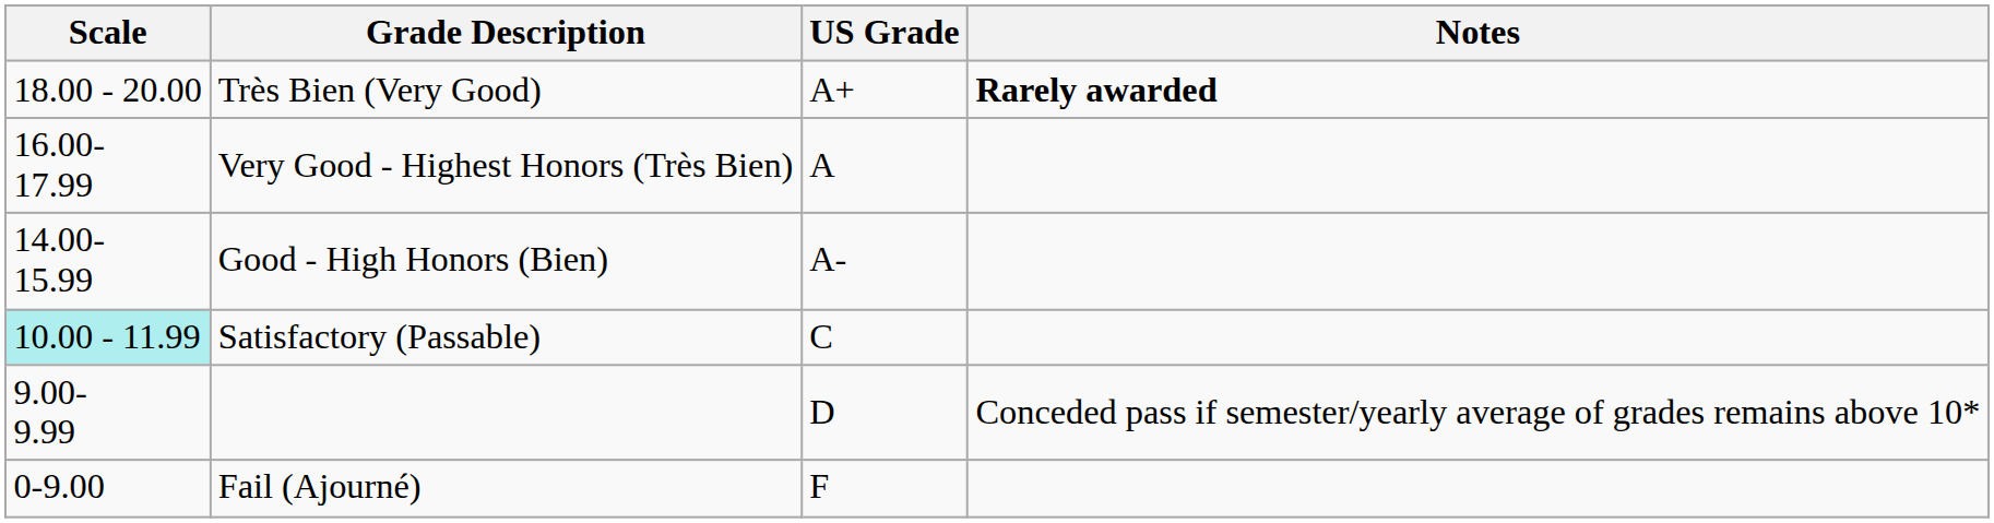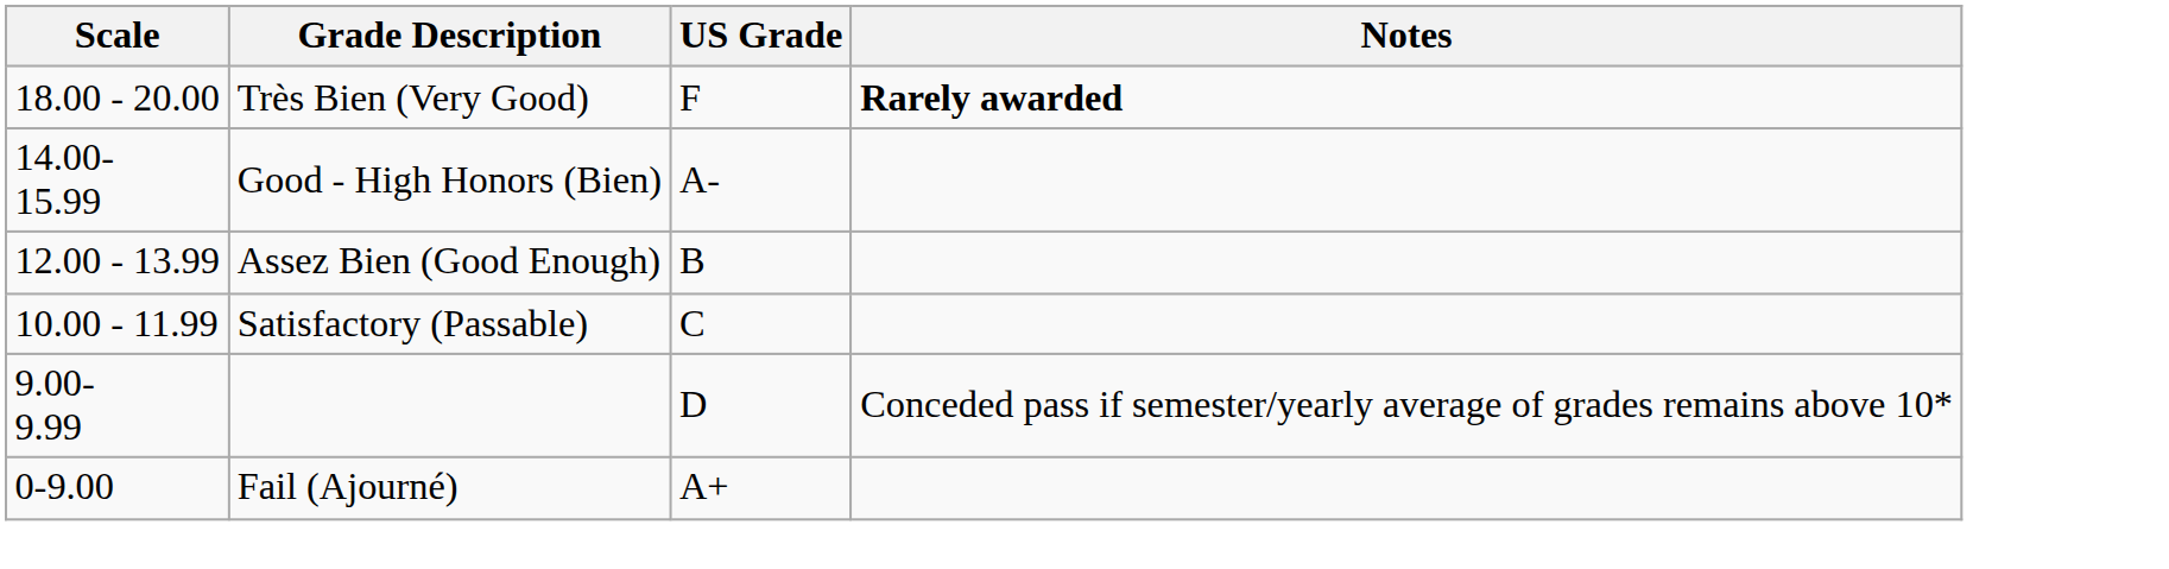Très Bien (Very Good) | US Grade: A+ -> F
- row: 16.00- 17.99 | Very Good - Highest Honors (Très Bien) | A
+ row: 12.00 - 13.99 | Assez Bien (Good Enough) | B
Satisfactory (Passable) | Scale: paleturquoise background -> no background
Fail (Ajourné) | US Grade: F -> A+
